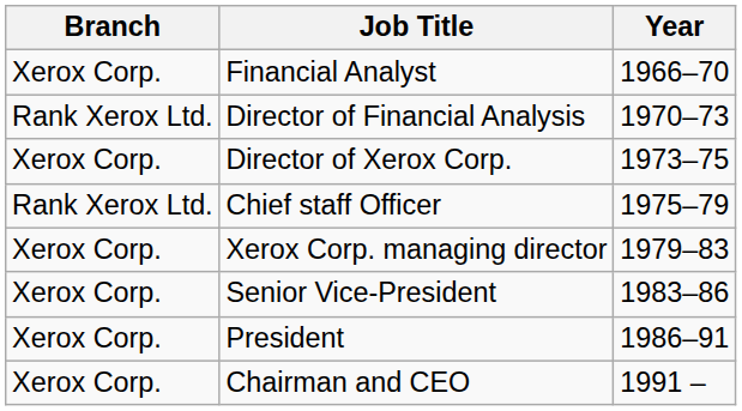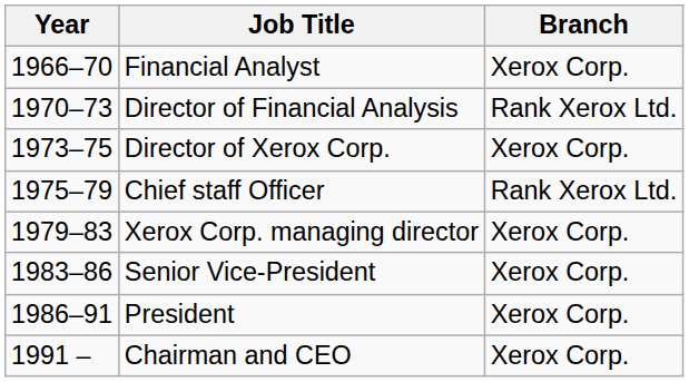columns swapped: Year <-> Branch
